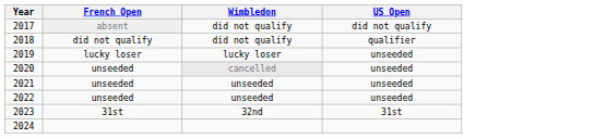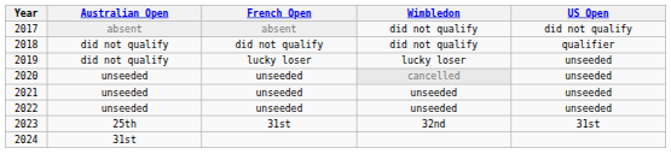+ column: Australian Open | absent | did not qualify | did not qualify | unseeded | unseeded | unseeded | 25th | 31st
